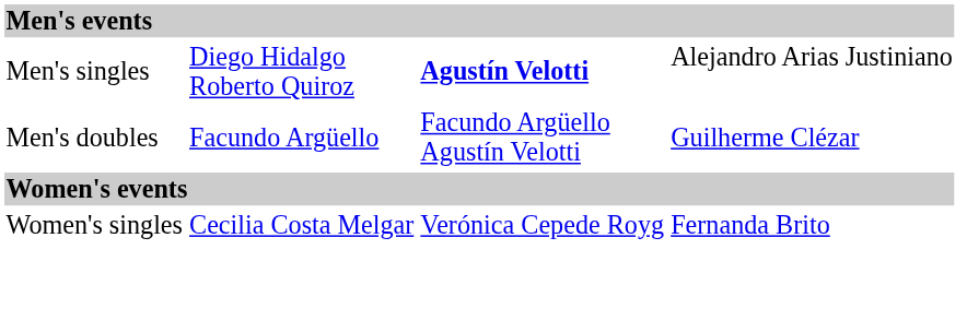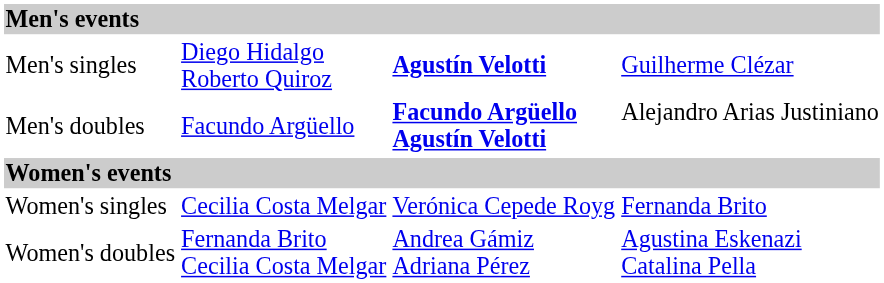Men's singles | column 4: Alejandro Arias Justiniano -> Guilherme Clézar
Men's doubles | column 3: normal -> bold
Men's doubles | column 4: Guilherme Clézar -> Alejandro Arias Justiniano
+ row: Women's doubles | Fernanda Brito Cecilia Costa Melgar | Andrea Gámiz Adriana Pérez | Agustina Eskenazi Catalina Pella
